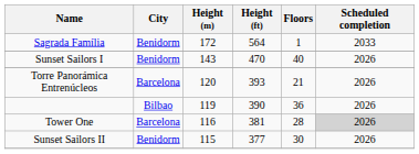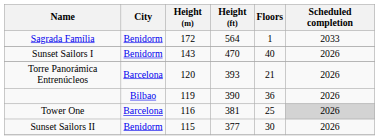Tower One | Floors: 28 -> 25
